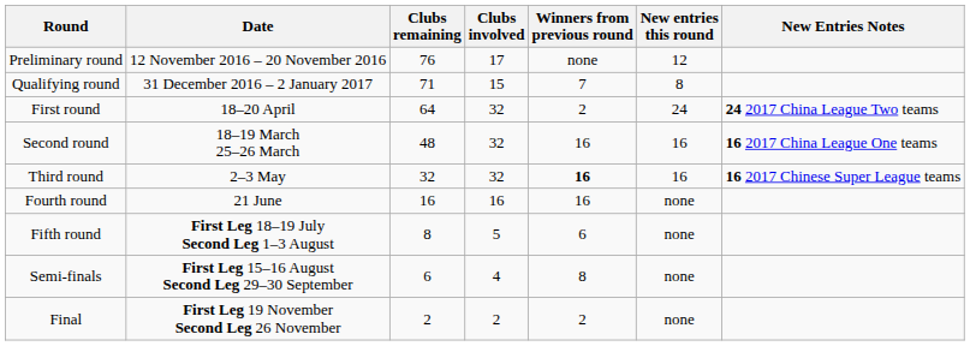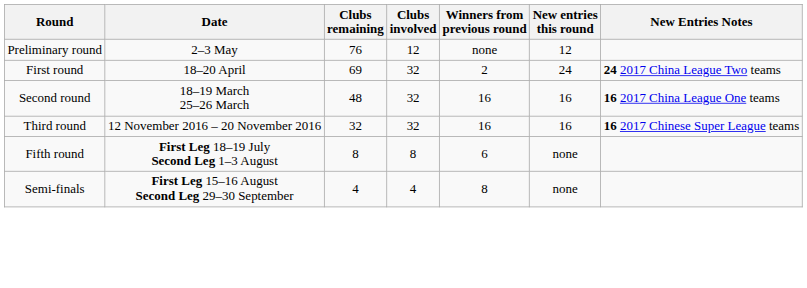Preliminary round | Date: 12 November 2016 – 20 November 2016 -> 2–3 May
Preliminary round | Clubs involved: 17 -> 12
- row: Qualifying round | 31 December 2016 – 2 January 2017 | 71 | 15 | 7 | 8
First round | Clubs remaining: 64 -> 69
Third round | Date: 2–3 May -> 12 November 2016 – 20 November 2016
Third round | Winners from previous round: bold -> normal
- row: Fourth round | 21 June | 16 | 16 | 16 | none
Fifth round | Clubs involved: 5 -> 8
Semi-finals | Clubs remaining: 6 -> 4
- row: Final | First Leg 19 November Second Leg 26 November | 2 | 2 | 2 | none
